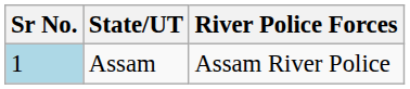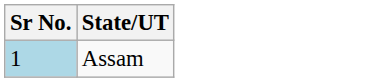- column: River Police Forces | Assam River Police
